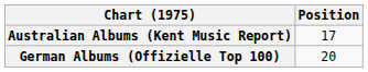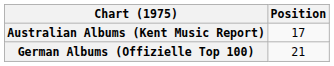German Albums (Offizielle Top 100) | Position: 20 -> 21
